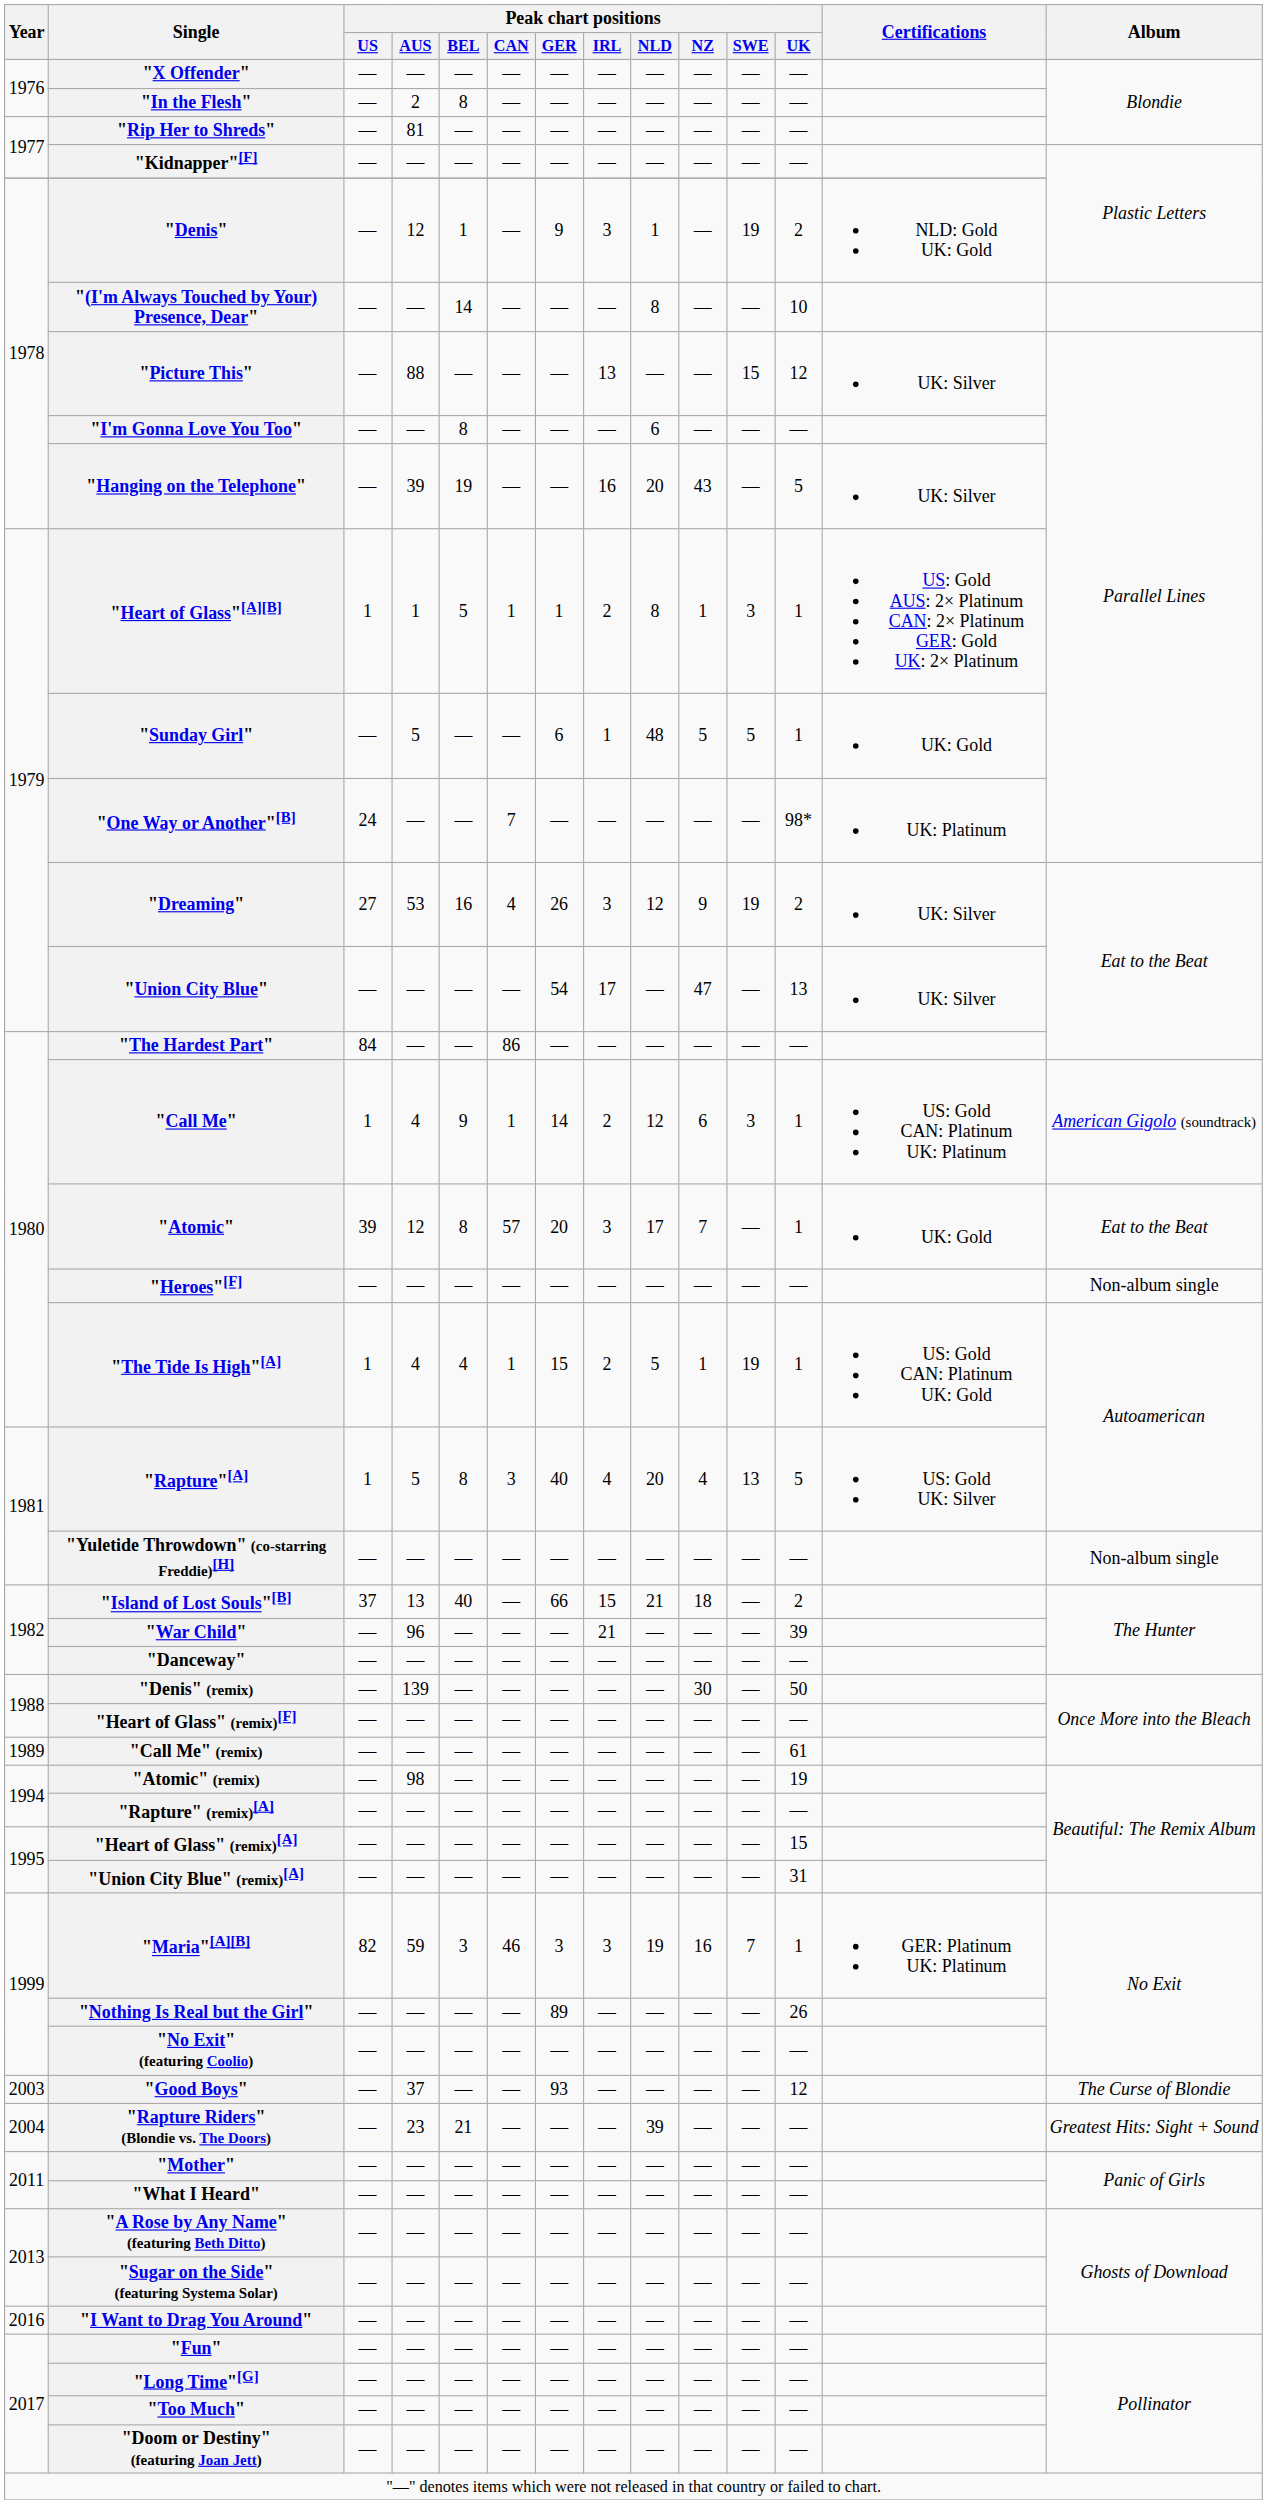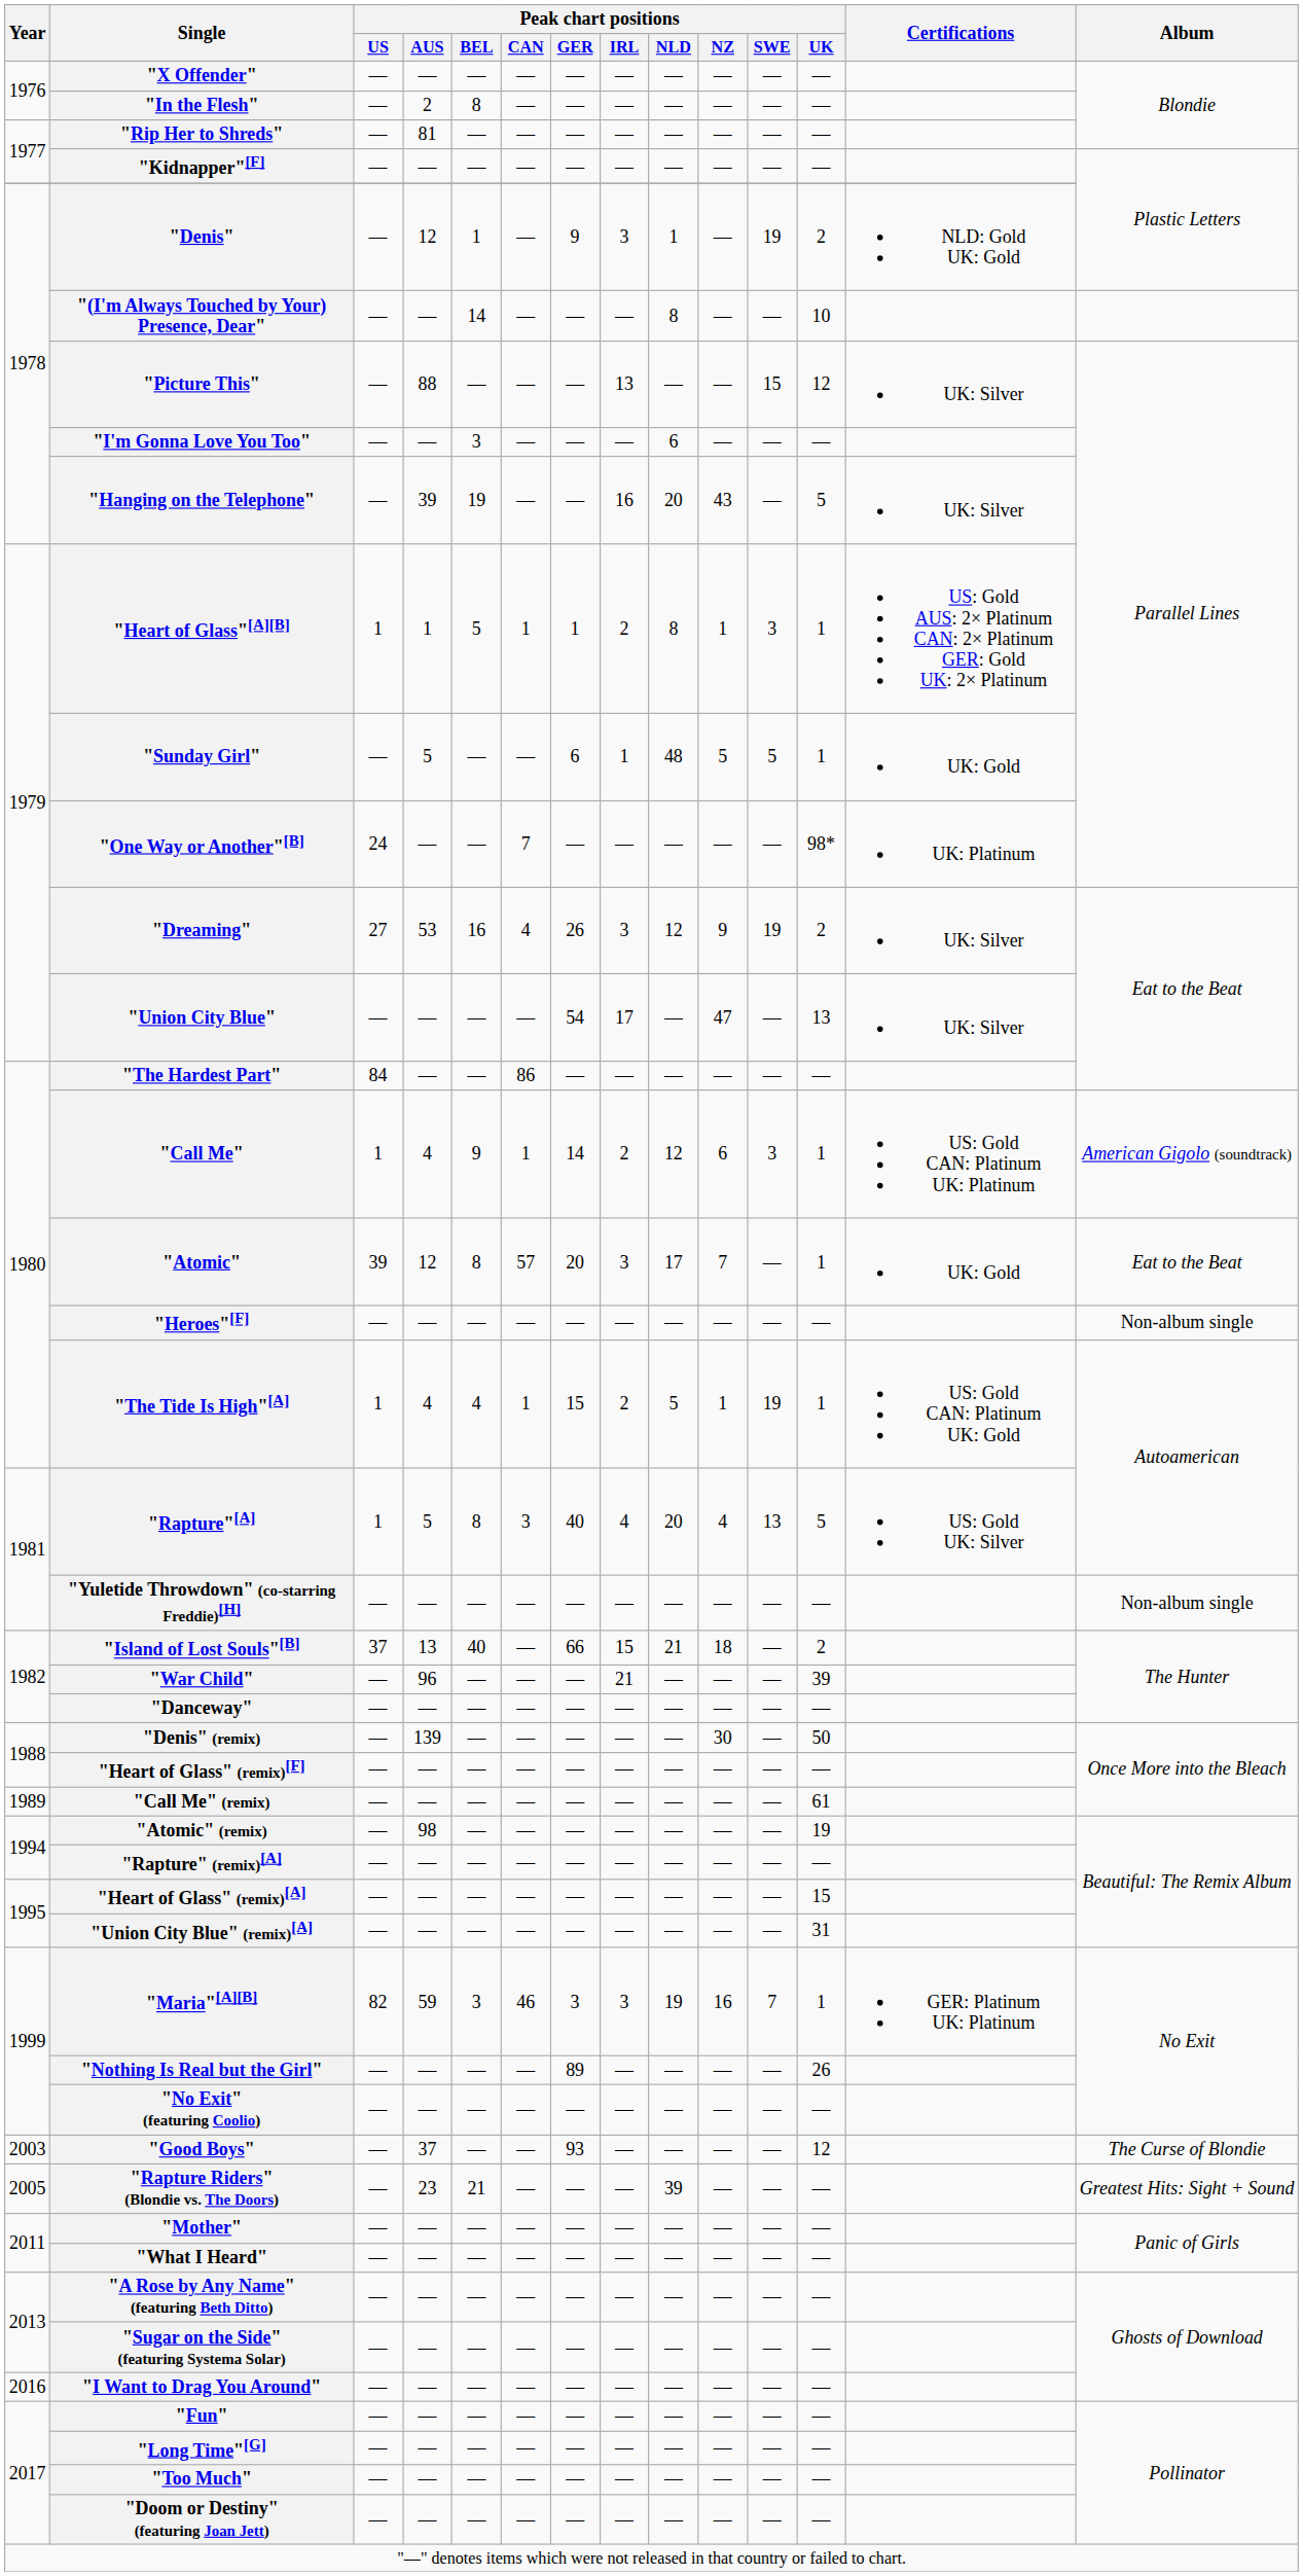"I'm Gonna Love You Too" | Peak chart positions / BEL: 8 -> 3
"Rapture Riders" (Blondie vs. The Doors) | Year: 2004 -> 2005
